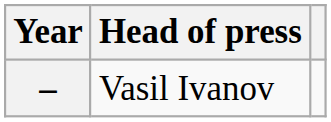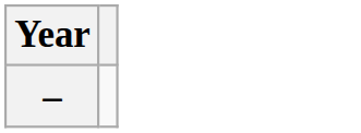- column: Head of press | Vasil Ivanov
